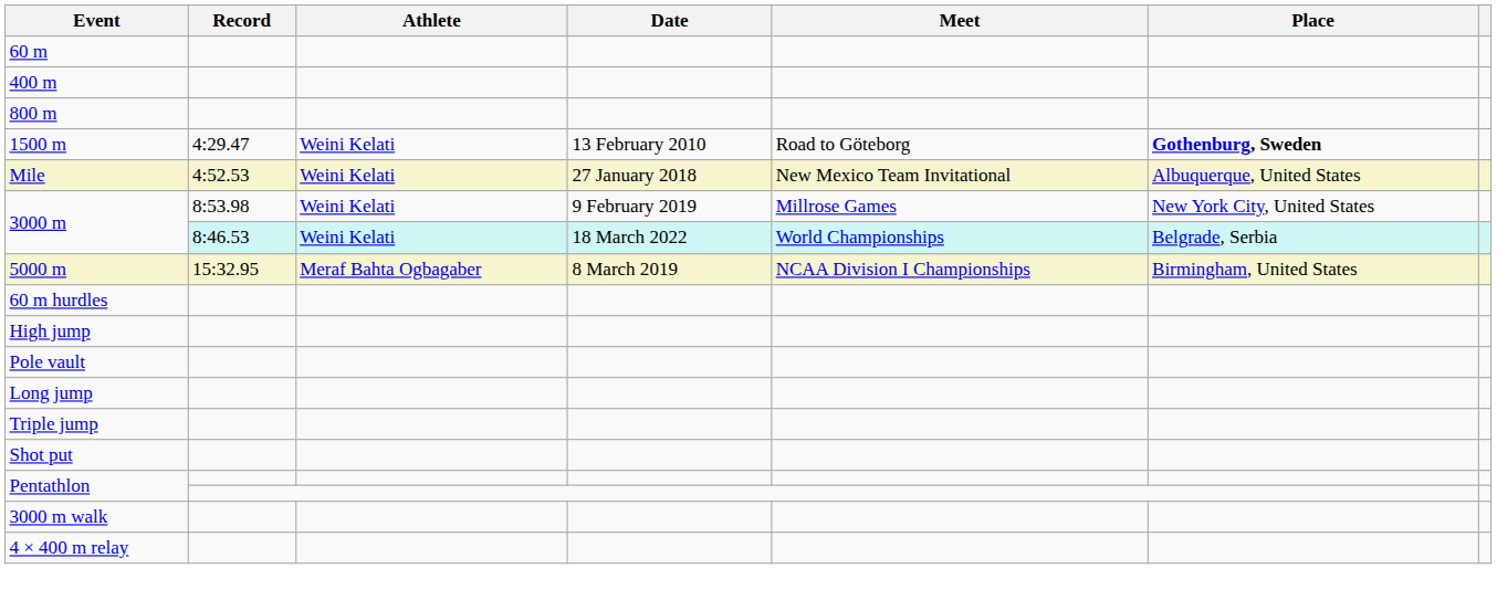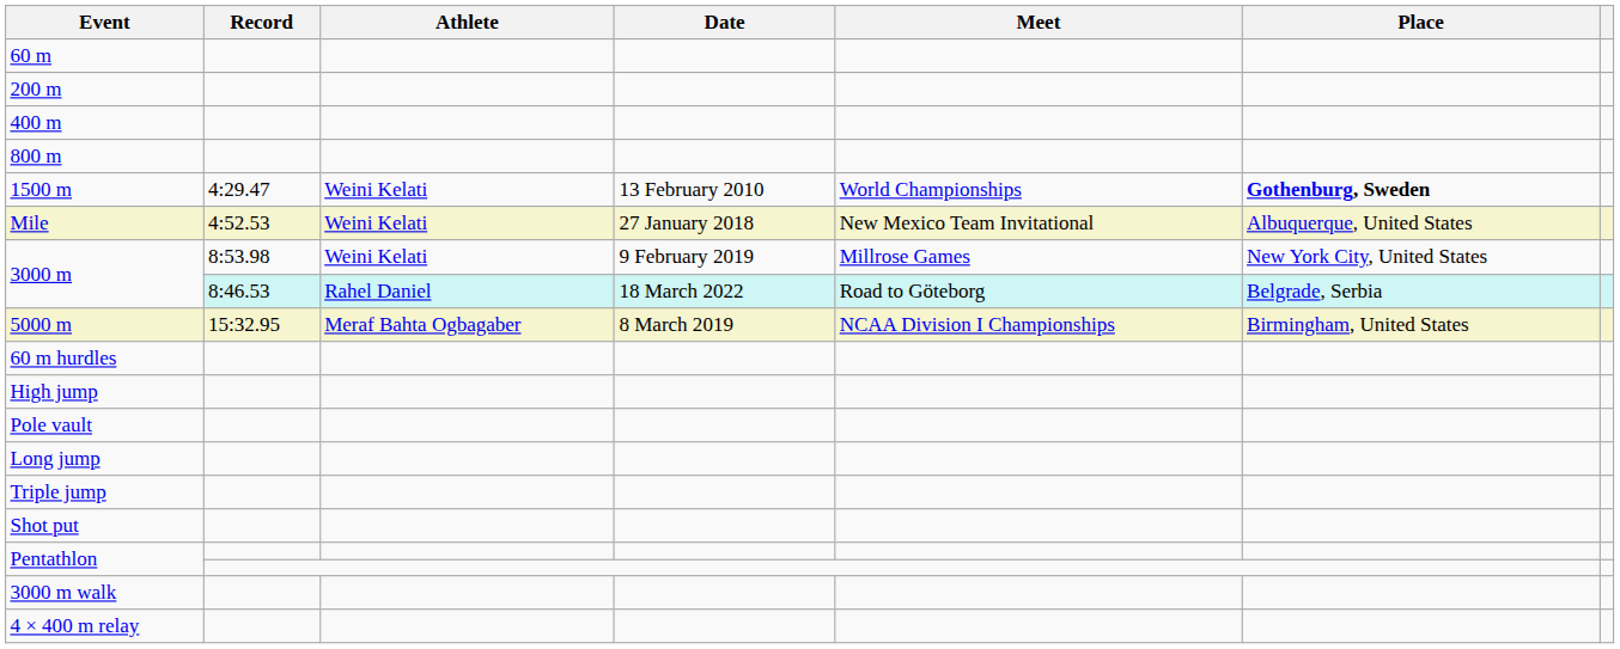+ row: 200 m
1500 m | Meet: Road to Göteborg -> World Championships
3000 m / 8:46.53 | Athlete: Weini Kelati -> Rahel Daniel
3000 m / 8:46.53 | Meet: World Championships -> Road to Göteborg
